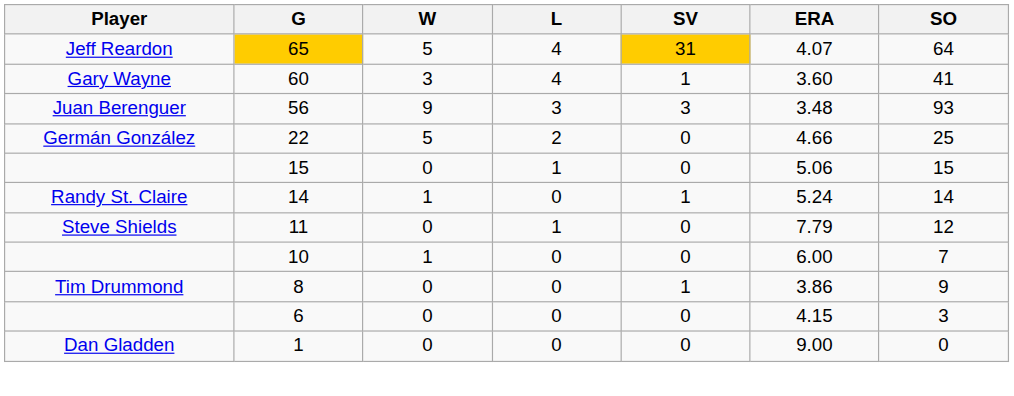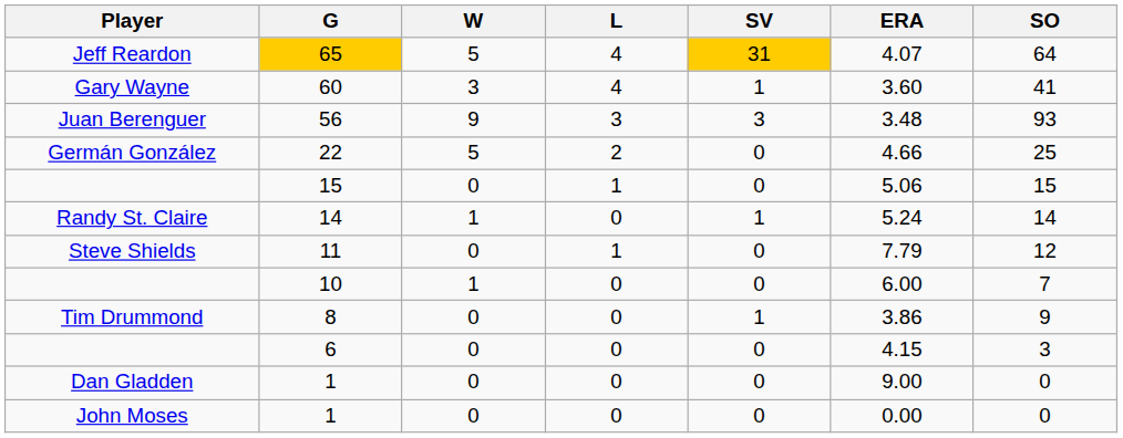+ row: John Moses | 1 | 0 | 0 | 0 | 0.00 | 0
